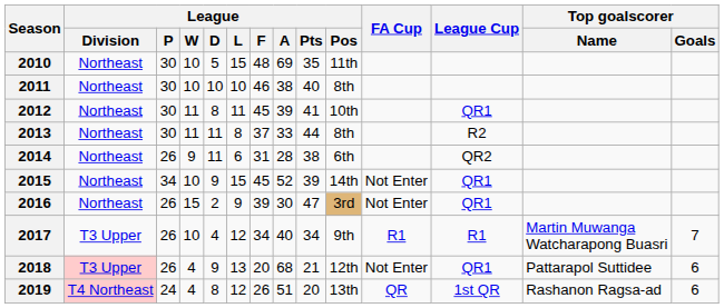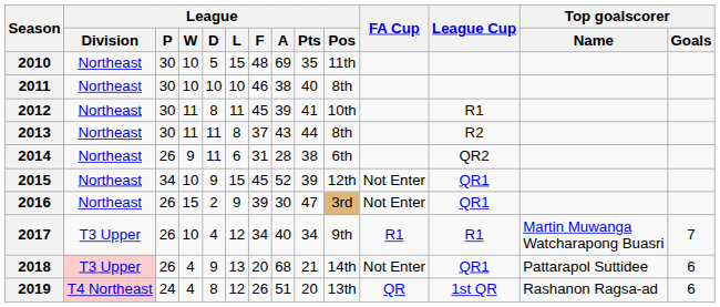2012 | League Cup: QR1 -> R1
2013 | League / A: 33 -> 43
2015 | League / Pos: 14th -> 12th
2018 | League / Pos: 12th -> 14th
